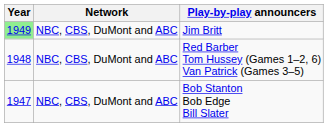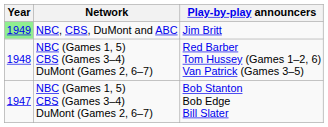Red Barber Tom Hussey (Games 1–2, 6) Van Patrick (Games 3–5) | Network: NBC, CBS, DuMont and ABC -> NBC (Games 1, 5) CBS (Games 3–4) DuMont (Games 2, 6–7)
Bob Stanton Bob Edge Bill Slater | Network: NBC, CBS, DuMont and ABC -> NBC (Games 1, 5) CBS (Games 3–4) DuMont (Games 2, 6–7)
